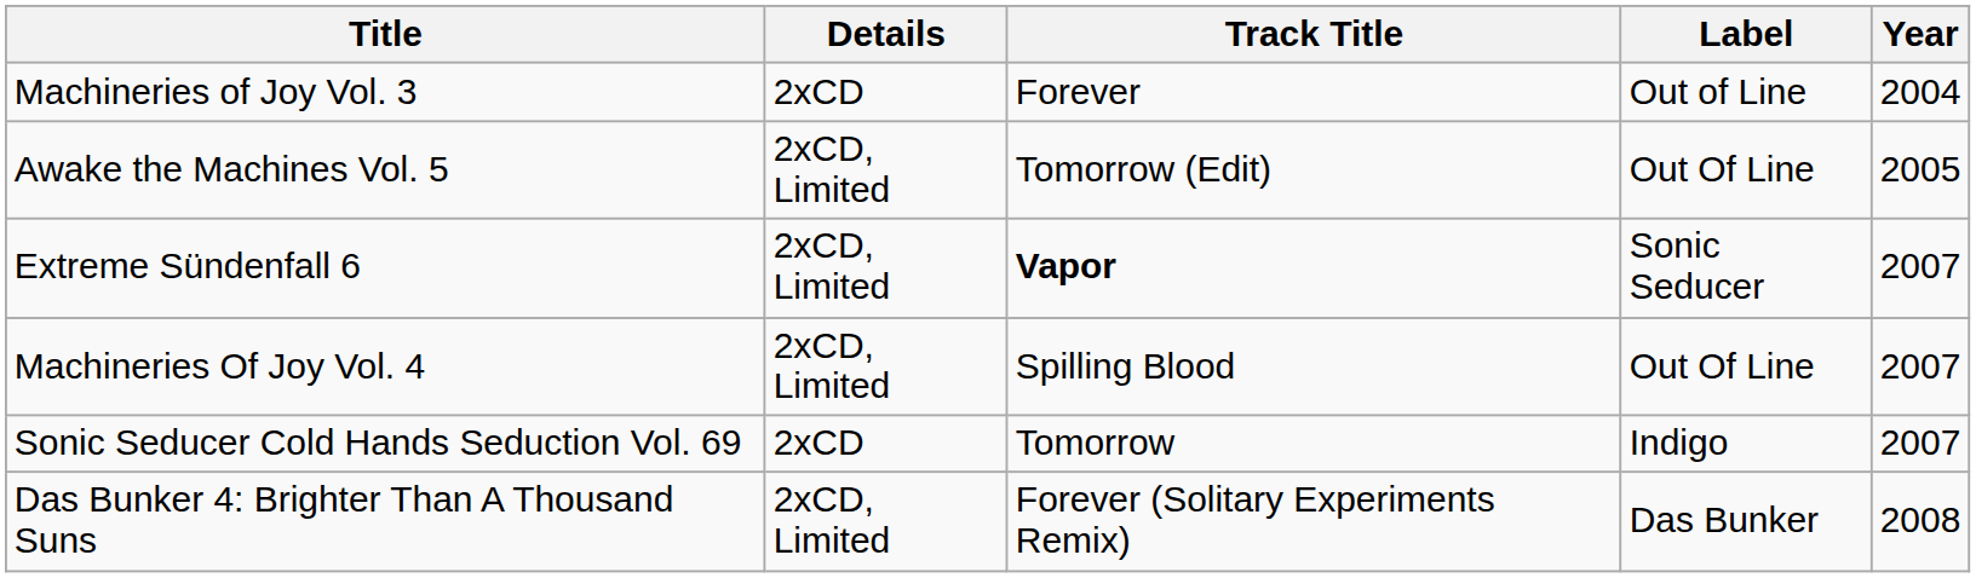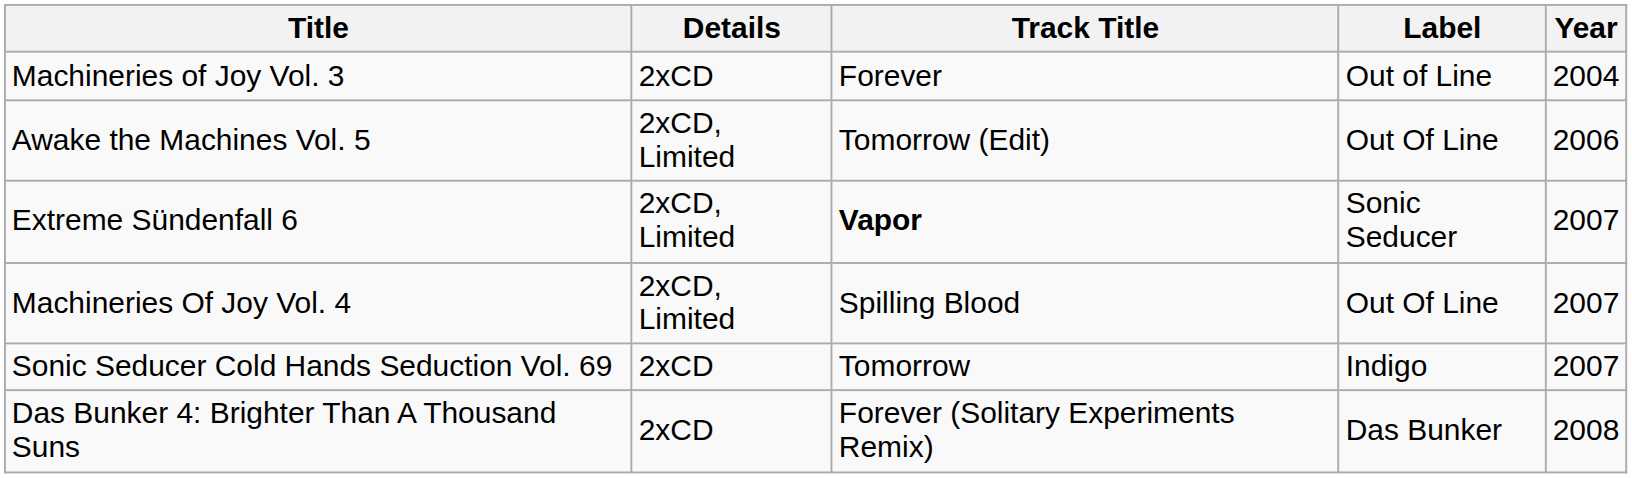Awake the Machines Vol. 5 | Year: 2005 -> 2006
Das Bunker 4: Brighter Than A Thousand Suns | Details: 2xCD, Limited -> 2xCD
